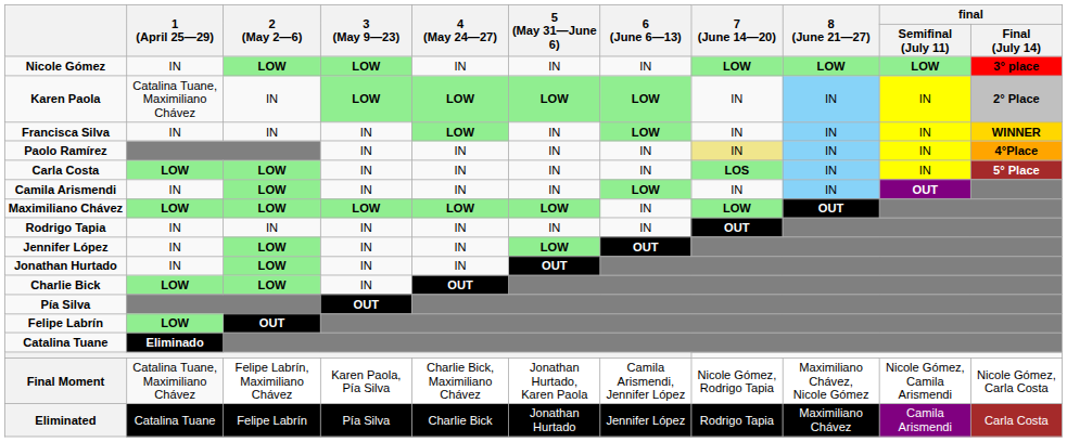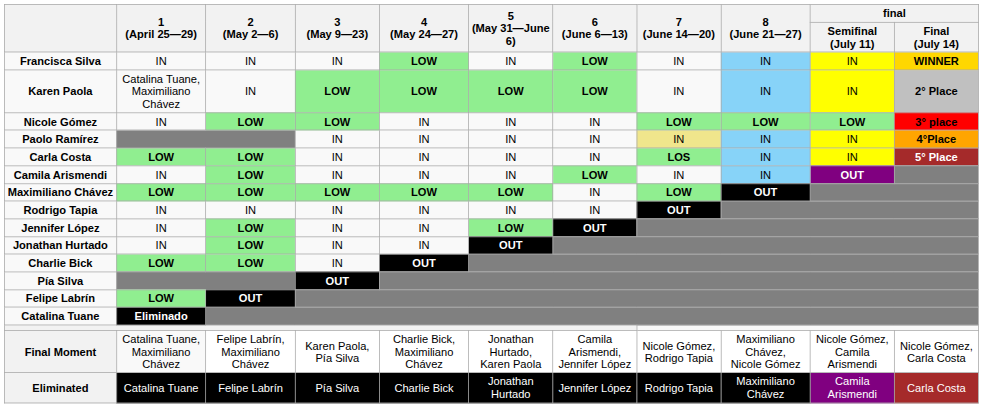rows swapped: Francisca Silva <-> Nicole Gómez
